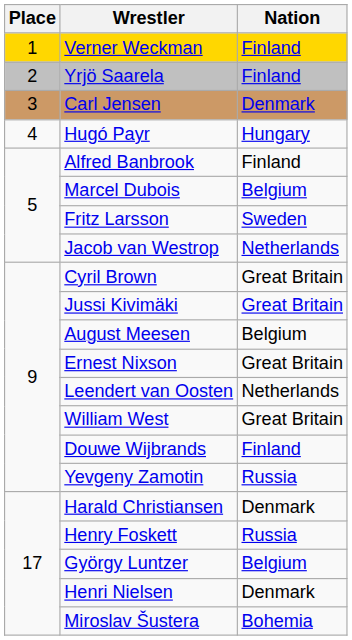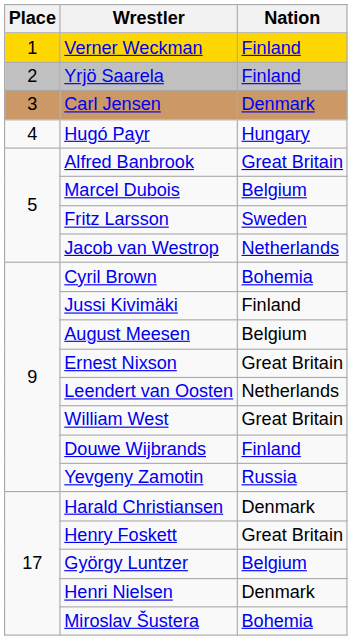Alfred Banbrook | Nation: Finland -> Great Britain
Cyril Brown | Nation: Great Britain -> Bohemia
Jussi Kivimäki | Nation: Great Britain -> Finland
Henry Foskett | Nation: Russia -> Great Britain
